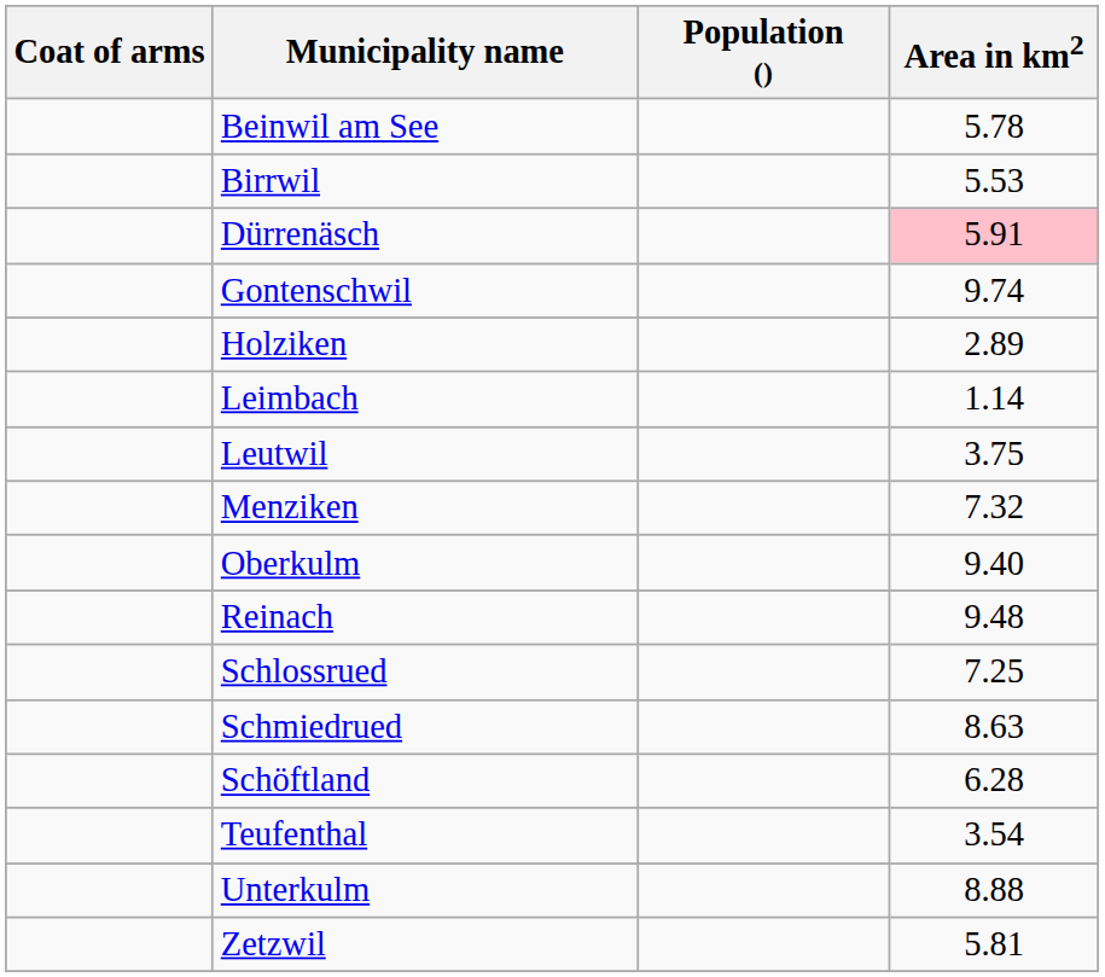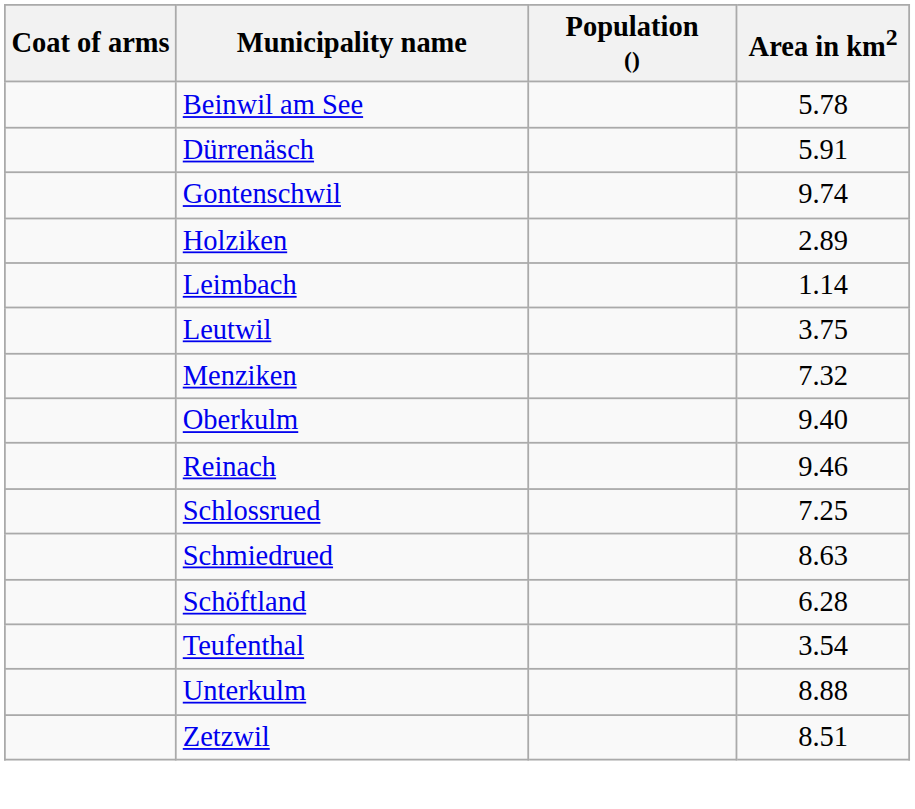- row: Birrwil | 5.53
Dürrenäsch | Area in km2: pink background -> no background
Reinach | Area in km2: 9.48 -> 9.46
Zetzwil | Area in km2: 5.81 -> 8.51
